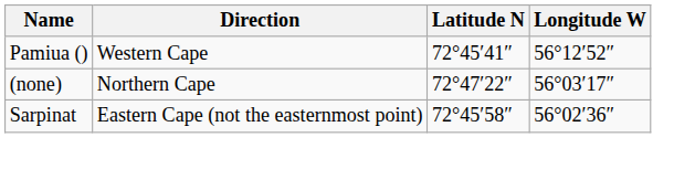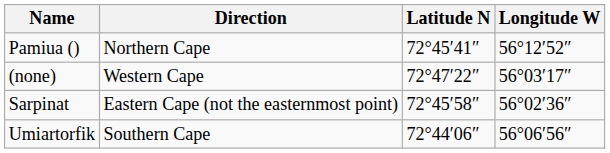Pamiua () | Direction: Western Cape -> Northern Cape
(none) | Direction: Northern Cape -> Western Cape
+ row: Umiartorfik | Southern Cape | 72°44′06″ | 56°06′56″
